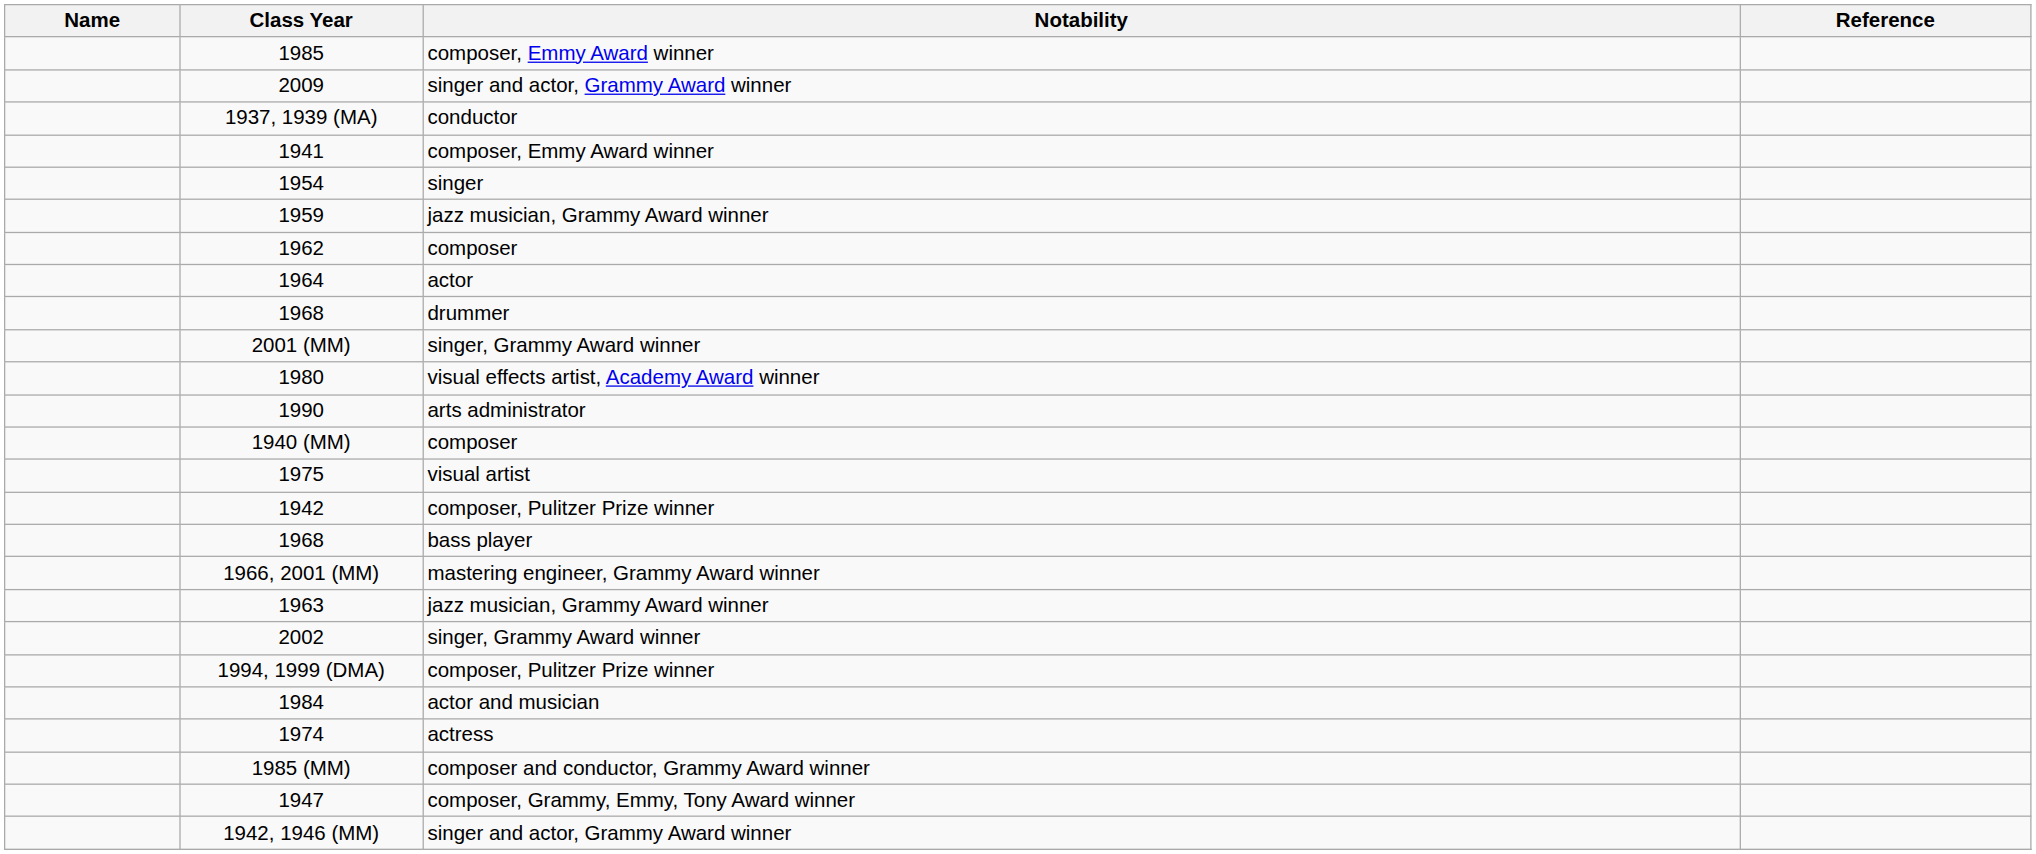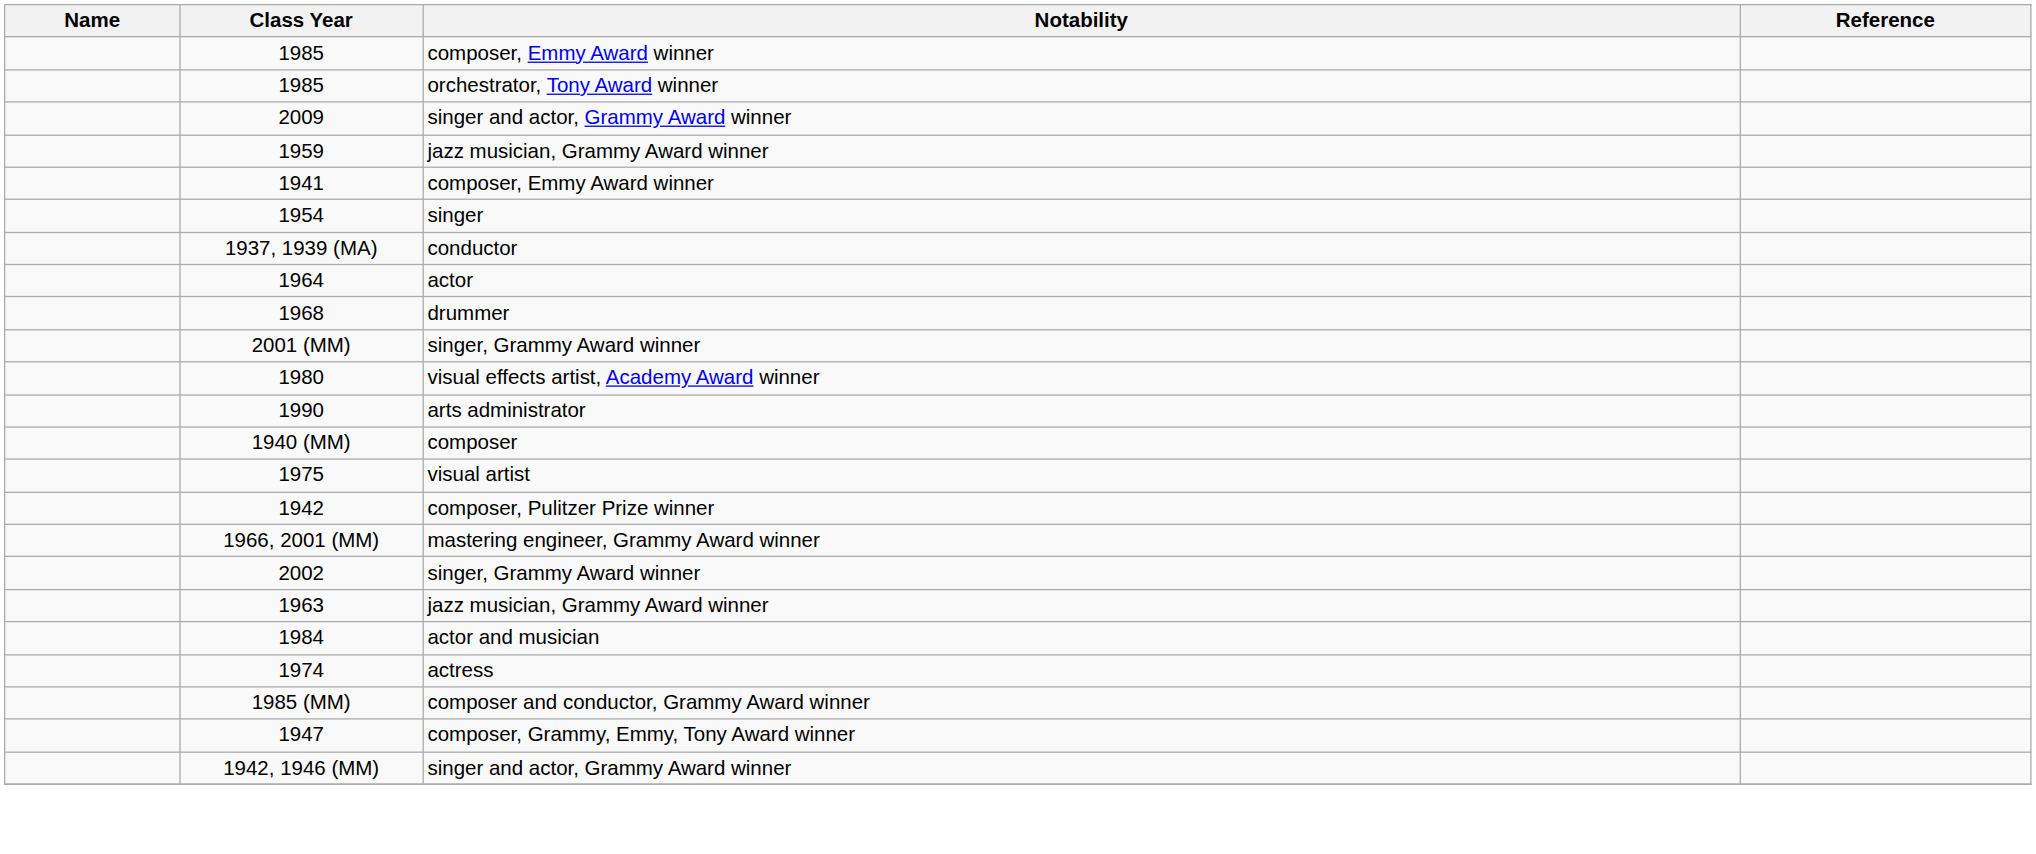+ row: 1985 | orchestrator, Tony Award winner
rows swapped: 1959 <-> 1937, 1939 (MA)
- row: 1962 | composer
- row: 1968 | bass player
rows swapped: 1963 <-> 2002
- row: 1994, 1999 (DMA) | composer, Pulitzer Prize winner
